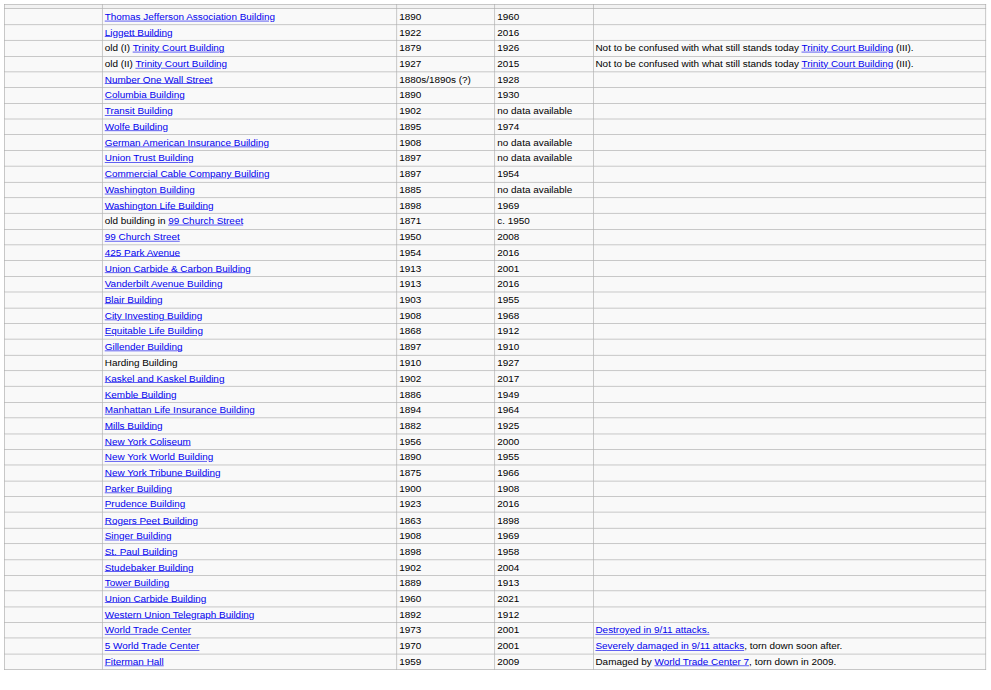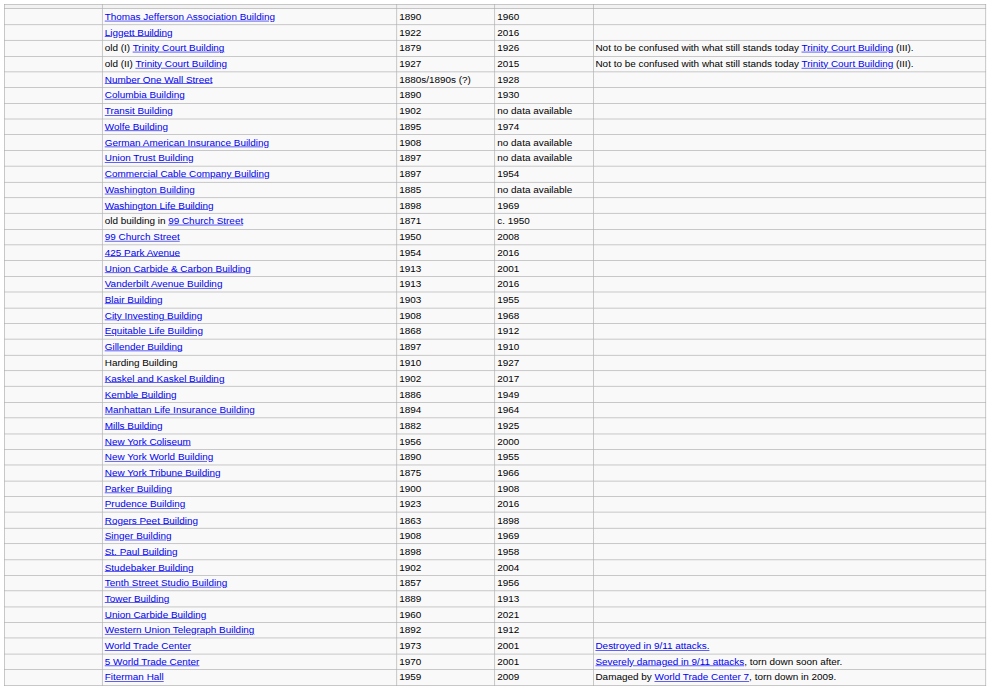+ row: Tenth Street Studio Building | 1857 | 1956
